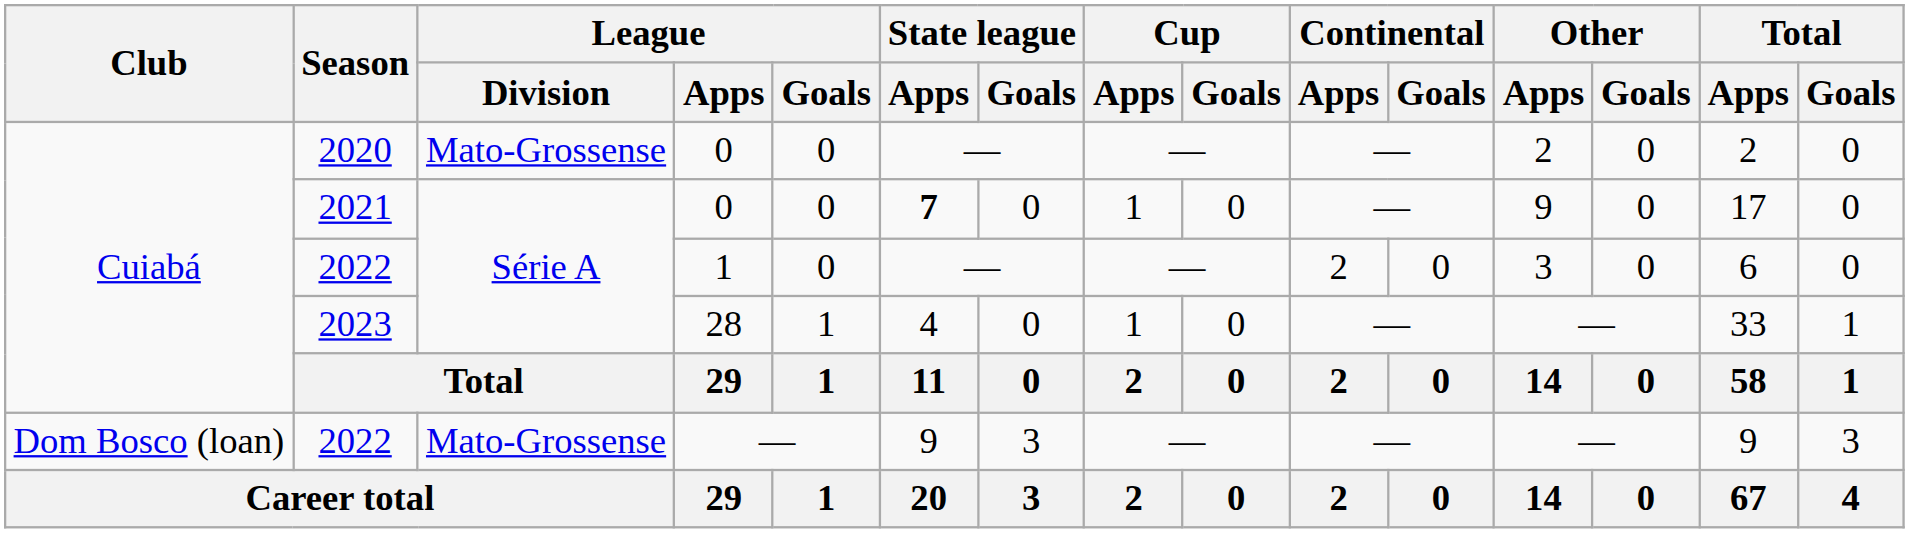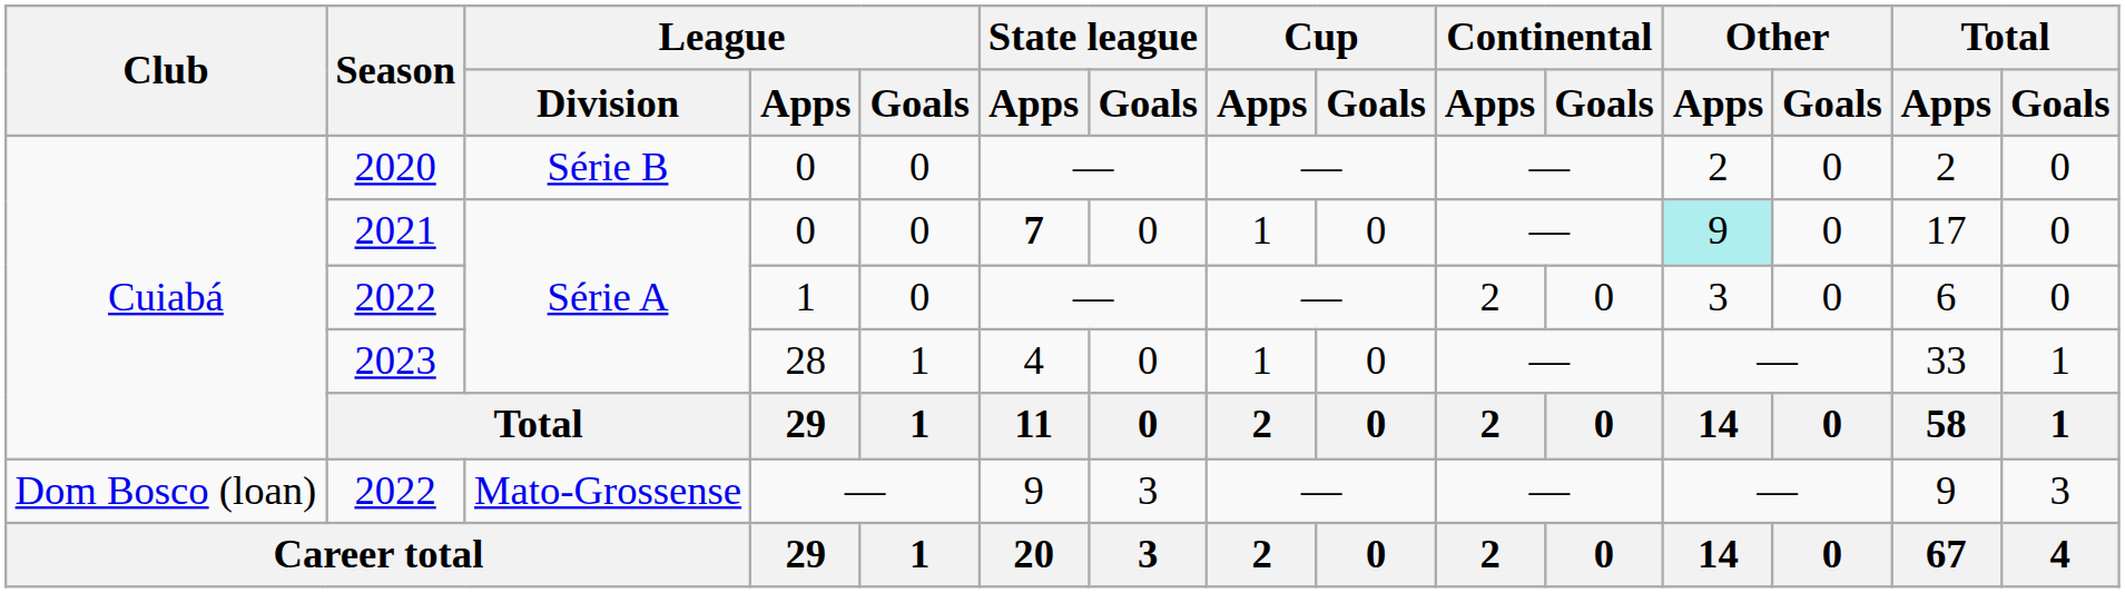2020 | League / Division: Mato-Grossense -> Série B
2021 | Other / Apps: no background -> paleturquoise background
